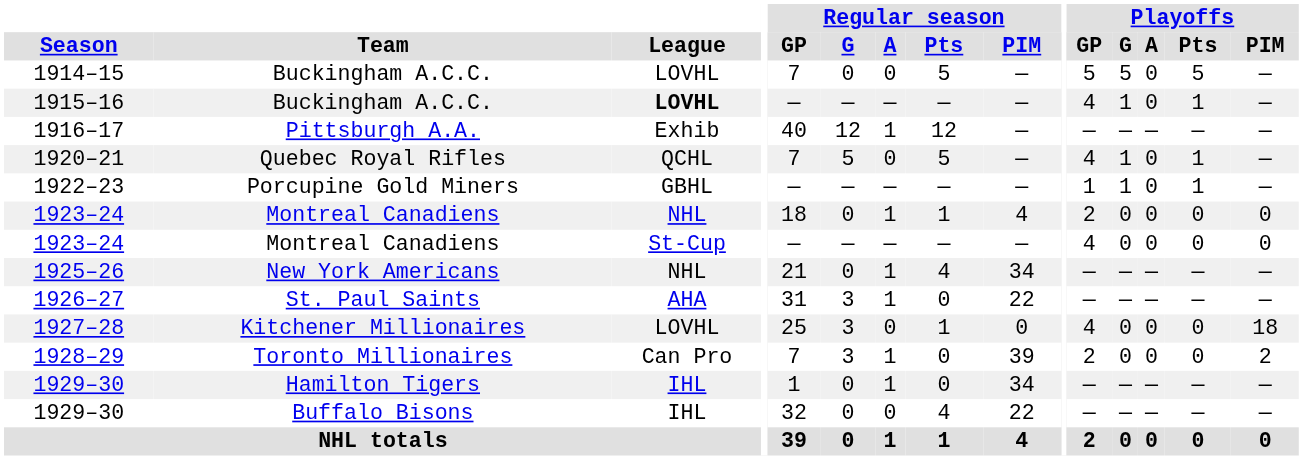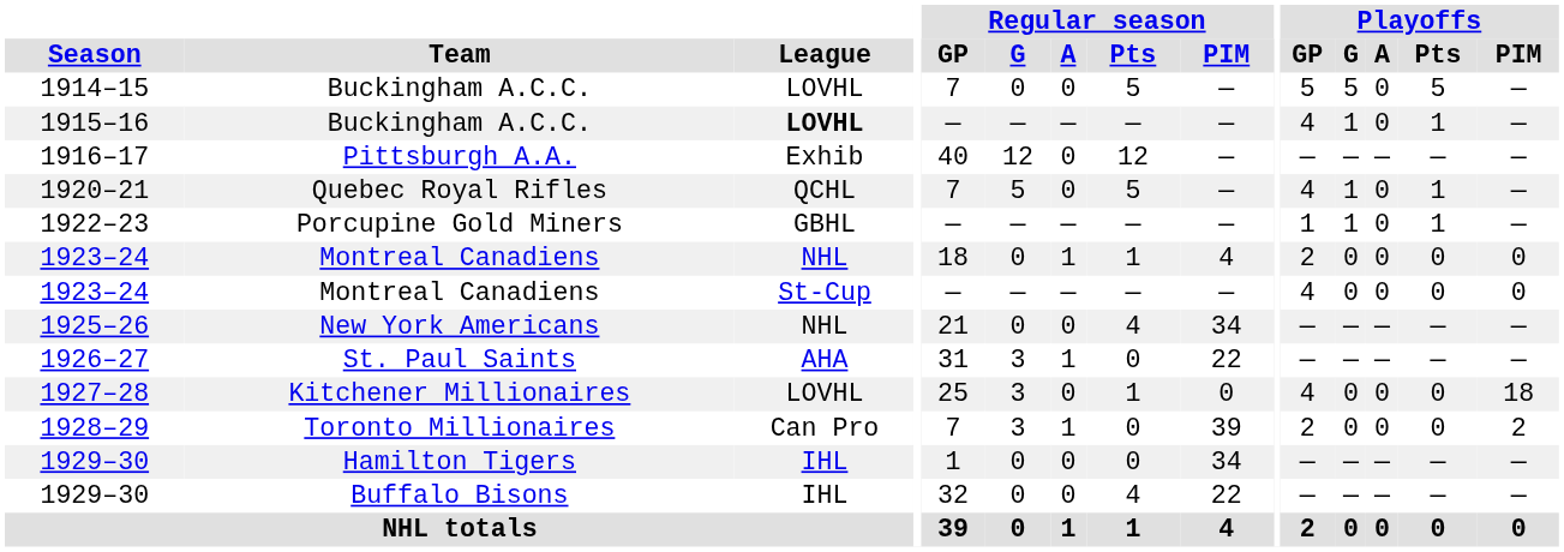1916–17 | Regular season / A: 1 -> 0
1925–26 | Regular season / A: 1 -> 0
1929–30 / Hamilton Tigers | Regular season / A: 1 -> 0
